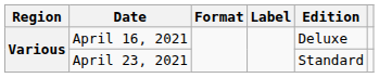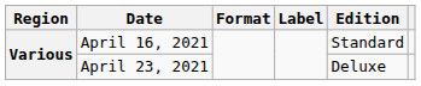April 16, 2021 | Edition: Deluxe -> Standard
April 23, 2021 | Edition: Standard -> Deluxe
